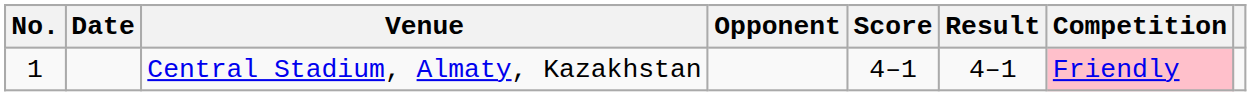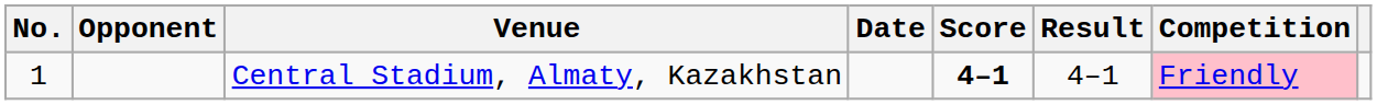columns swapped: Date <-> Opponent
Central Stadium, Almaty, Kazakhstan | Score: normal -> bold
